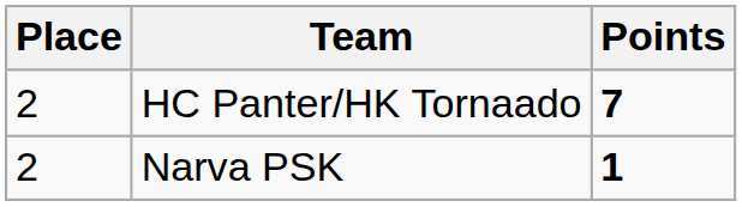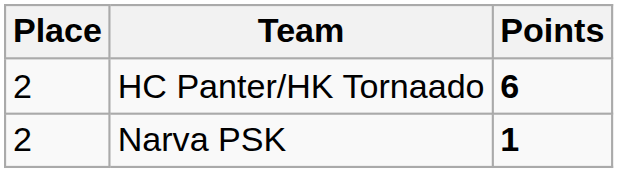HC Panter/HK Tornaado | Points: 7 -> 6
